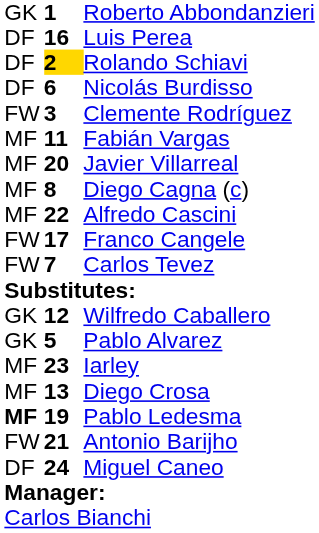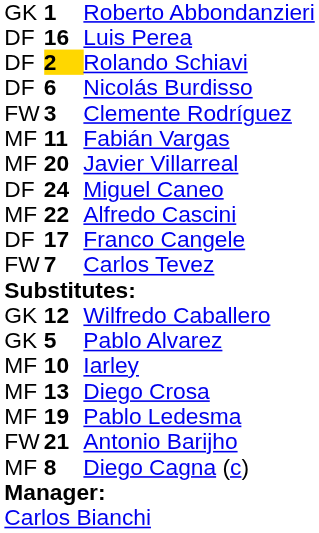rows swapped: Diego Cagna (c) <-> Miguel Caneo
Franco Cangele | column 1: FW -> DF
Iarley | column 2: 23 -> 10
Pablo Ledesma | column 1: bold -> normal
